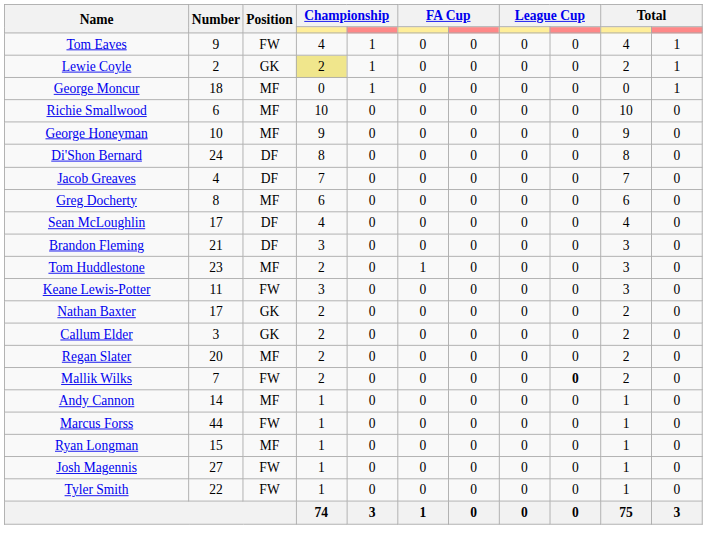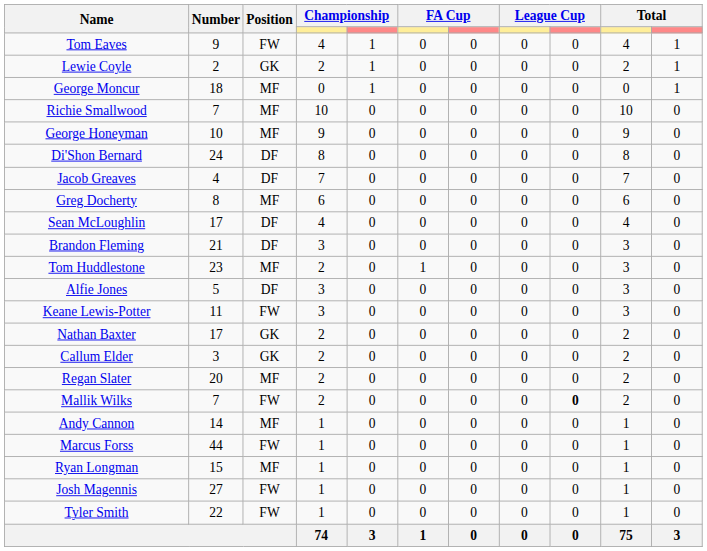Lewie Coyle | column 4: khaki background -> no background
Richie Smallwood | Number: 6 -> 7
+ row: Alfie Jones | 5 | DF | 3 | 0 | 0 | 0 | 0 | 0 | 3 | 0
